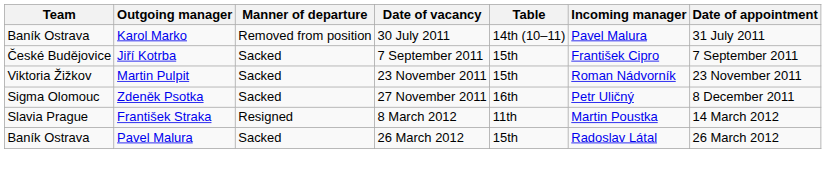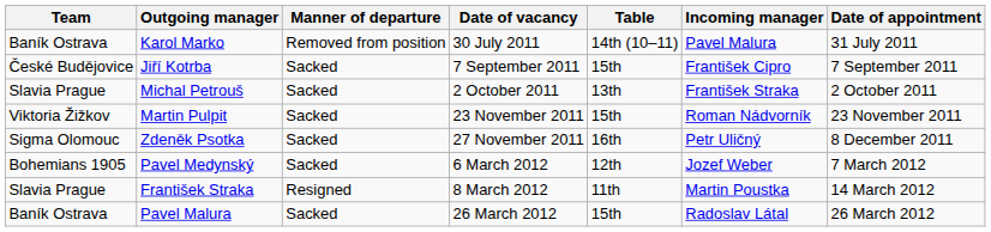+ row: Slavia Prague | Michal Petrouš | Sacked | 2 October 2011 | 13th | František Straka | 2 October 2011
+ row: Bohemians 1905 | Pavel Medynský | Sacked | 6 March 2012 | 12th | Jozef Weber | 7 March 2012
